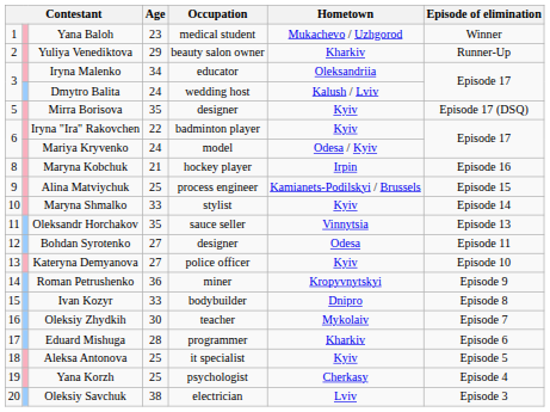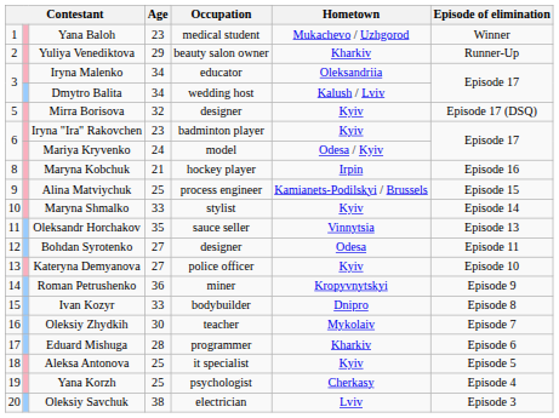Dmytro Balita | Age: 24 -> 34
Mirra Borisova | Age: 35 -> 32
Iryna "Ira" Rakovchen | Age: 22 -> 23
